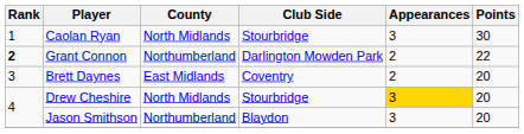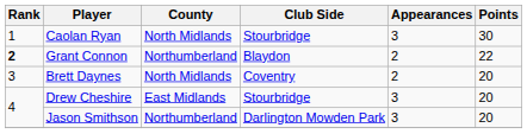Grant Connon | Club Side: Darlington Mowden Park -> Blaydon
Brett Daynes | County: East Midlands -> North Midlands
Drew Cheshire | County: North Midlands -> East Midlands
Drew Cheshire | Appearances: gold background -> no background
Jason Smithson | Club Side: Blaydon -> Darlington Mowden Park
